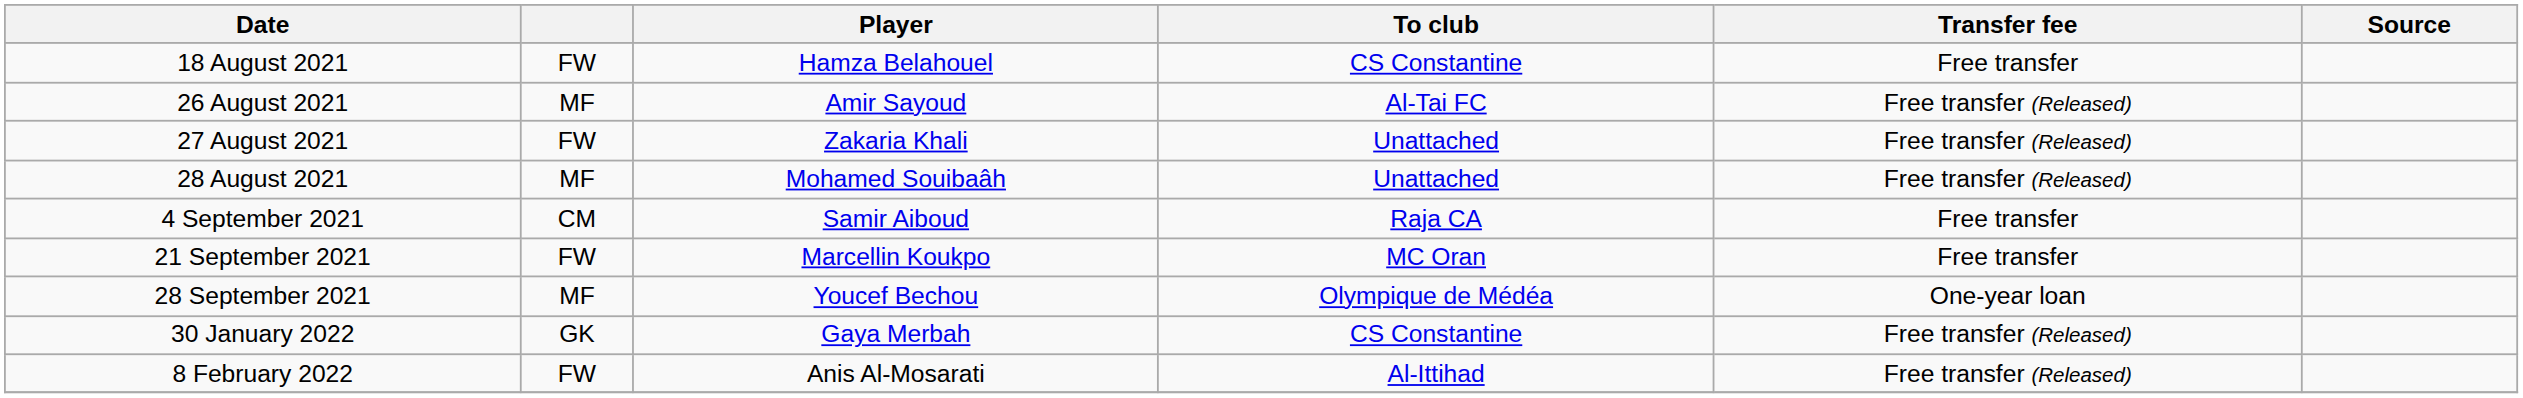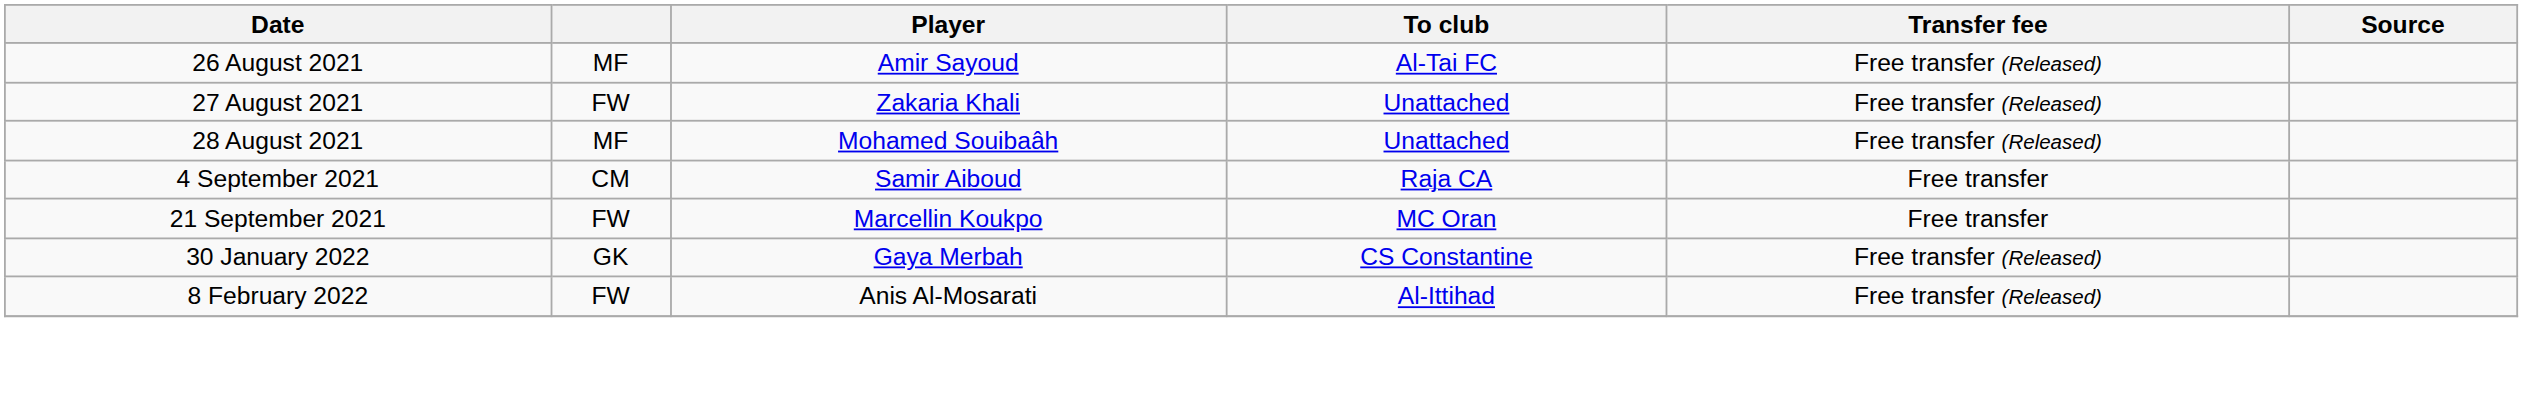- row: 18 August 2021 | FW | Hamza Belahouel | CS Constantine | Free transfer
- row: 28 September 2021 | MF | Youcef Bechou | Olympique de Médéa | One-year loan
